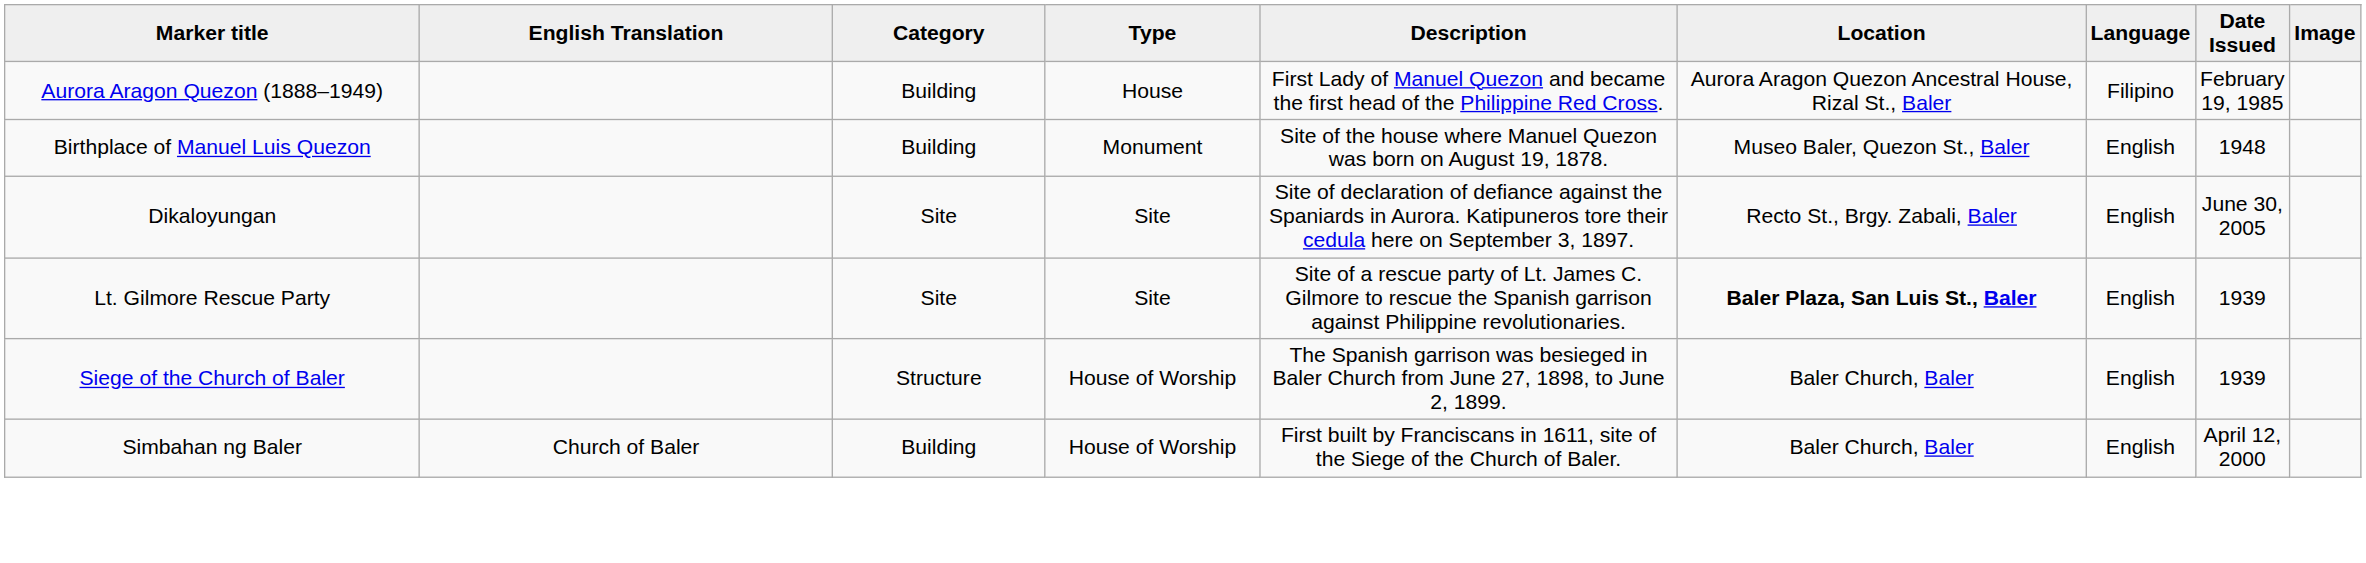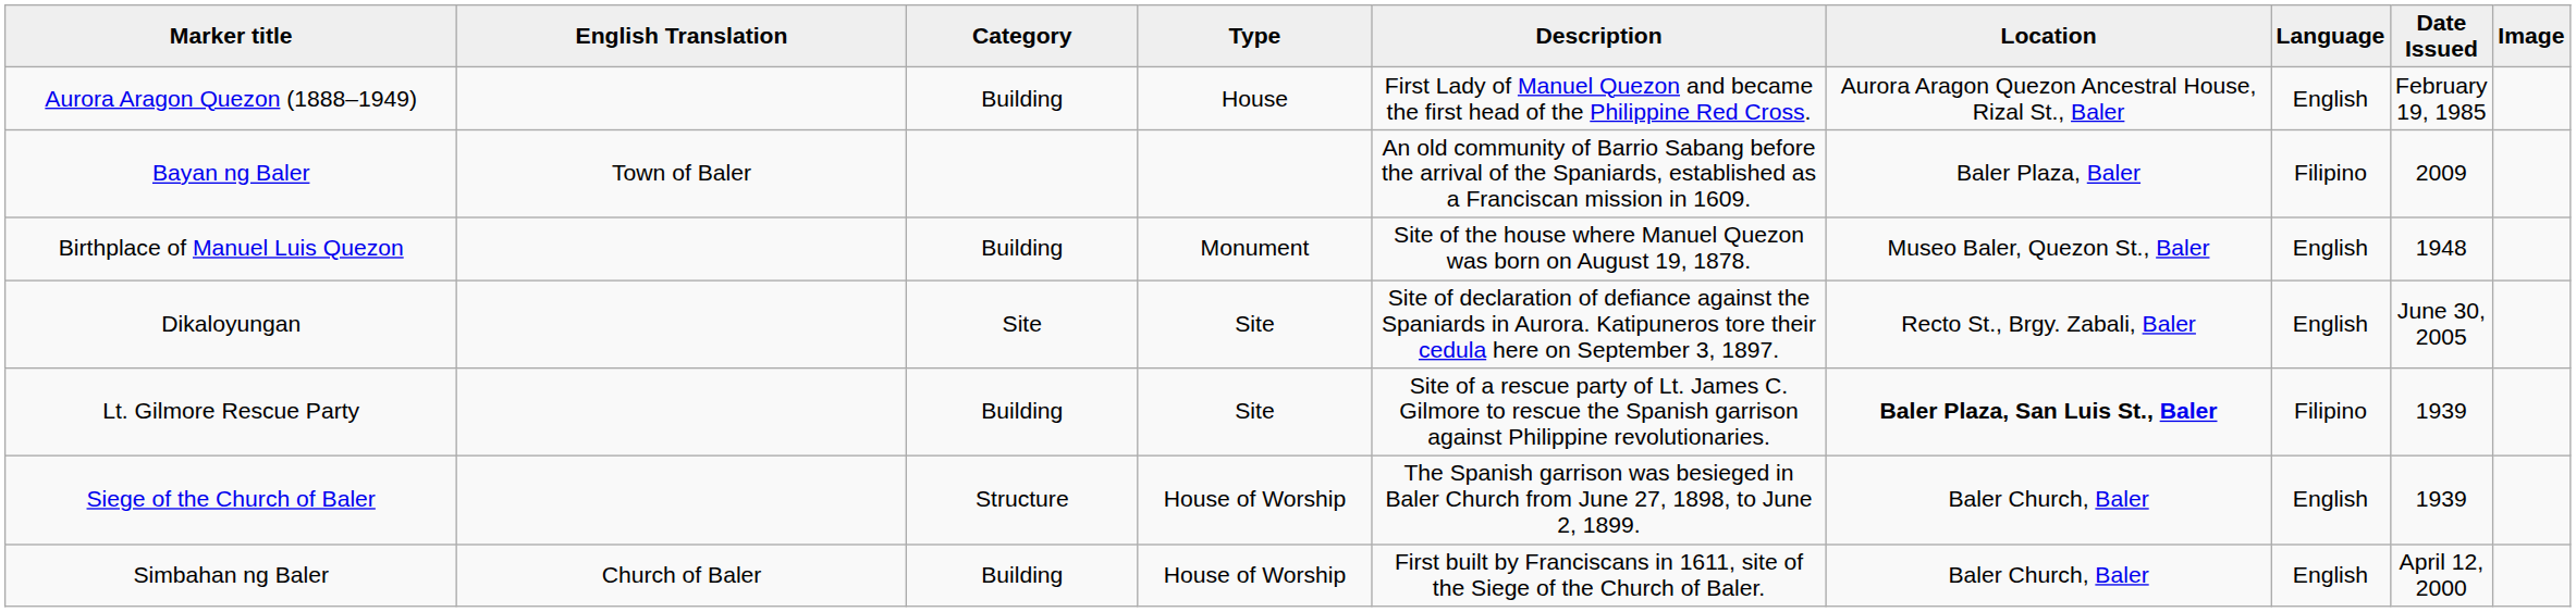Aurora Aragon Quezon (1888–1949) | Language: Filipino -> English
+ row: Bayan ng Baler | Town of Baler | An old community of Barrio Sabang before the arrival of the Spaniards, established as a Franciscan mission in 1609. | Baler Plaza, Baler | Filipino | 2009
Lt. Gilmore Rescue Party | Category: Site -> Building
Lt. Gilmore Rescue Party | Language: English -> Filipino
